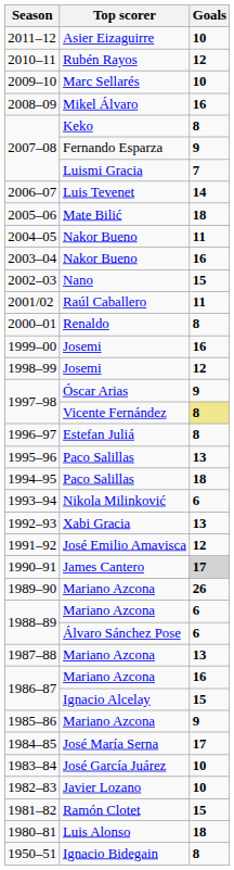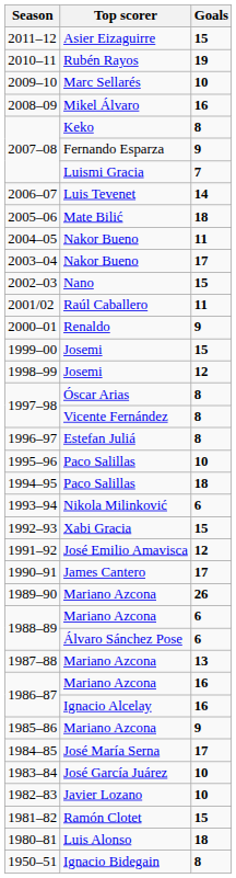2011–12 | Goals: 10 -> 15
2010–11 | Goals: 12 -> 19
2003–04 | Goals: 16 -> 17
2000–01 | Goals: 8 -> 9
1999–00 | Goals: 16 -> 15
1997–98 / Óscar Arias | Goals: 9 -> 8
1997–98 / Vicente Fernández | Goals: khaki background -> no background
1995–96 | Goals: 13 -> 10
1992–93 | Goals: 13 -> 15
1990–91 | Goals: lightgrey background -> no background
1986–87 / Ignacio Alcelay | Goals: 15 -> 16
